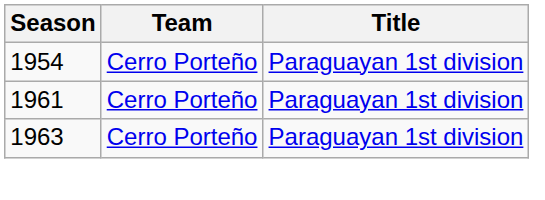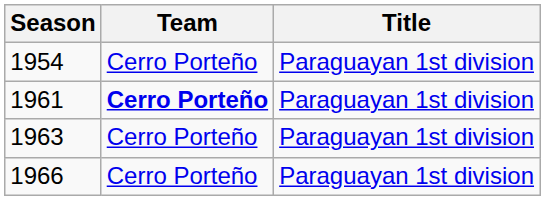1961 | Team: normal -> bold
+ row: 1966 | Cerro Porteño | Paraguayan 1st division
